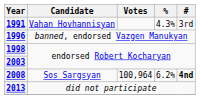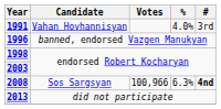1991 | %: 4.3% -> 4.0%
2008 | Votes: 100,964 -> 100,966
2008 | %: 6.2% -> 6.3%
